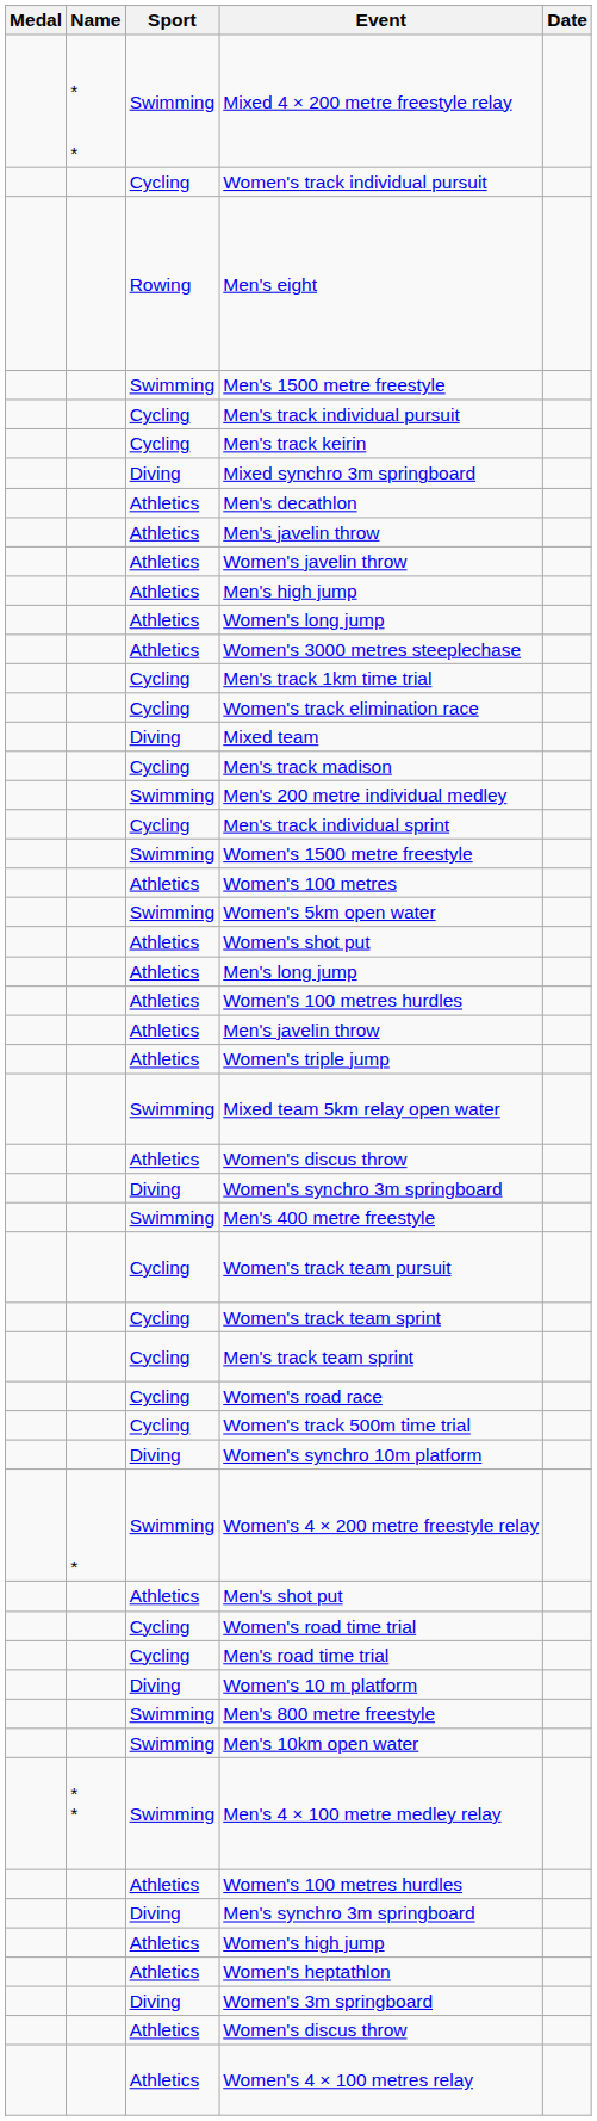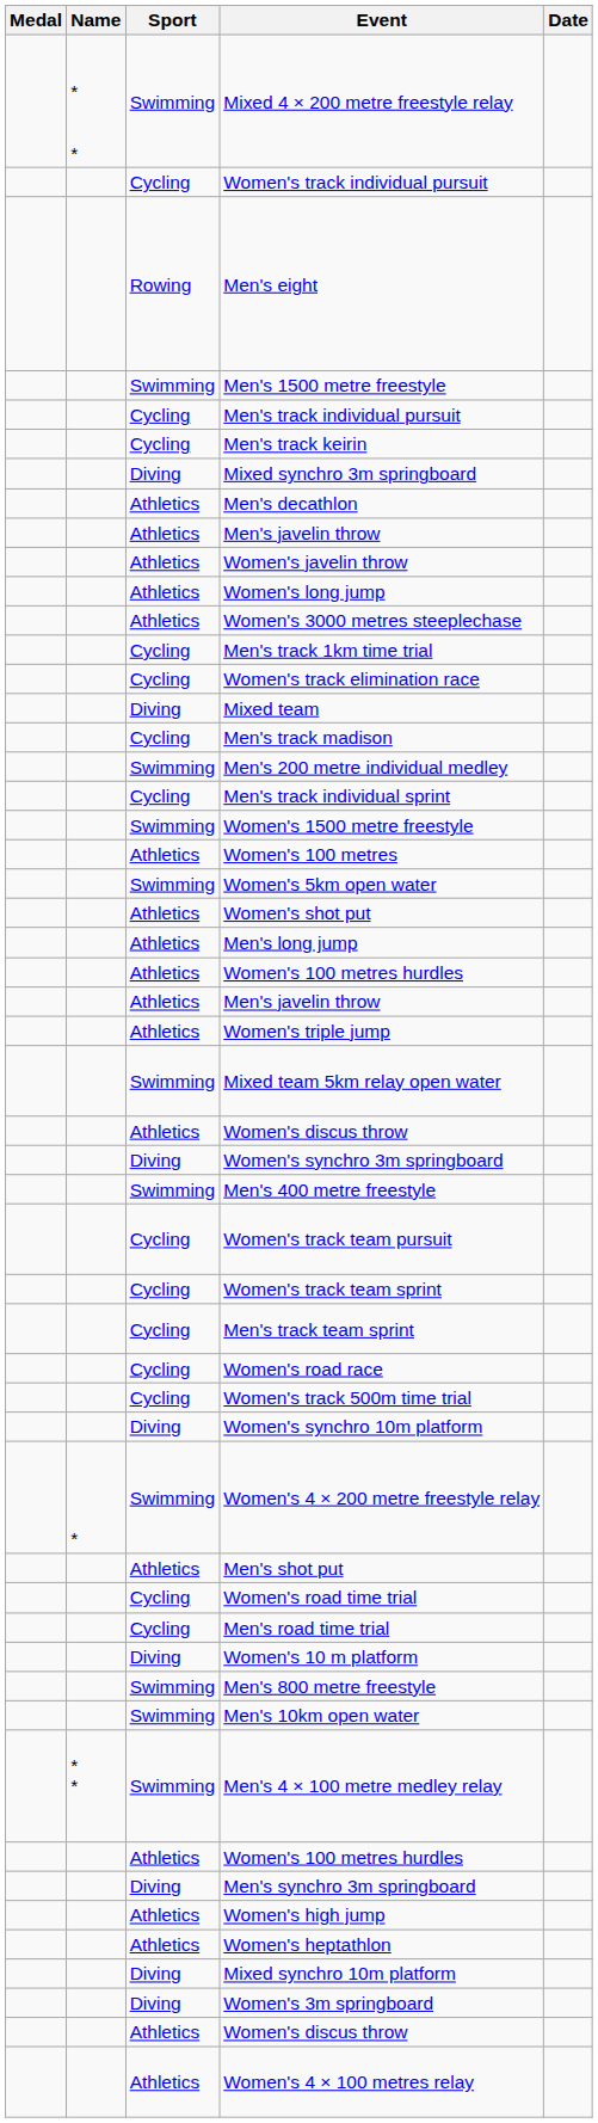- row: Athletics | Men's high jump
+ row: Diving | Mixed synchro 10m platform
